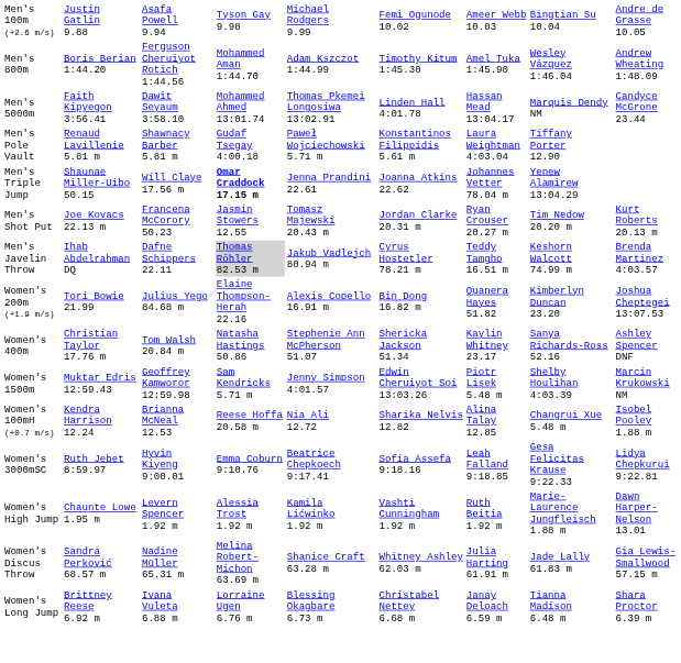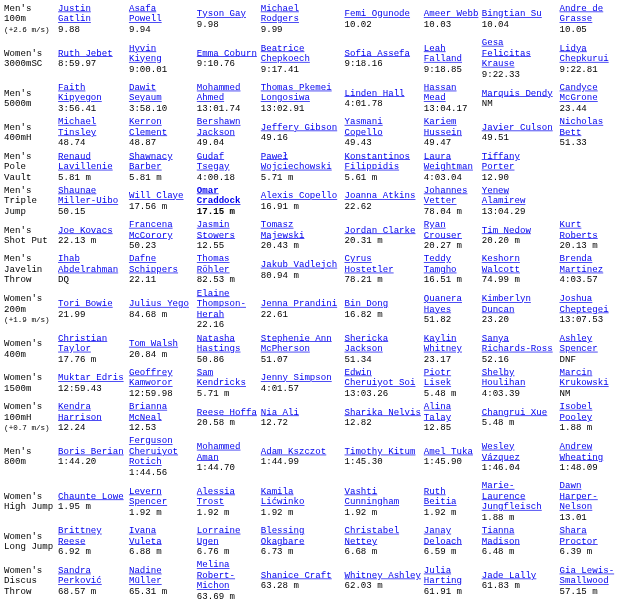rows swapped: Men's 800m <-> Women's 3000mSC
+ row: Men's 400mH | Michael Tinsley 48.74 | Kerron Clement 48.87 | Bershawn Jackson 49.04 | Jeffery Gibson 49.16 | Yasmani Copello 49.43 | Kariem Hussein 49.47 | Javier Culson 49.51 | Nicholas Bett 51.33
Men's Triple Jump | column 5: Jenna Prandini 22.61 -> Alexis Copello 16.91 m
Men's Javelin Throw | column 4: lightgrey background -> no background
Women's 200m (+1.9 m/s) | column 5: Alexis Copello 16.91 m -> Jenna Prandini 22.61
rows swapped: Women's Long Jump <-> Women's Discus Throw
